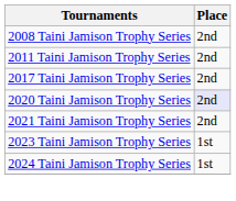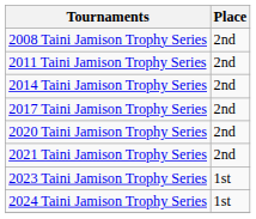+ row: 2014 Taini Jamison Trophy Series | 2nd
2020 Taini Jamison Trophy Series | Place: lavender background -> no background
